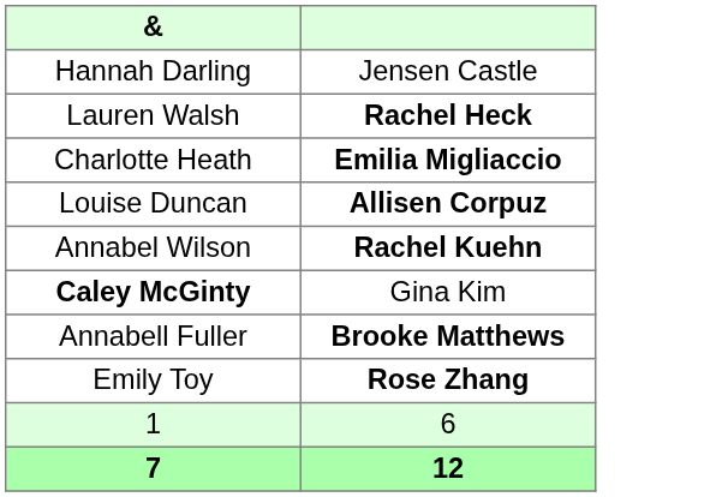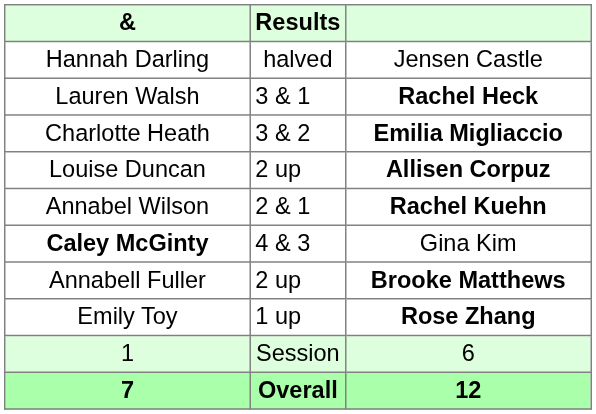+ column: Results | halved | 3 & 1 | 3 & 2 | 2 up | 2 & 1 | 4 & 3 | 2 up | 1 up | Session | Overall
